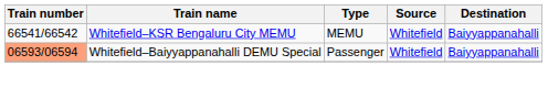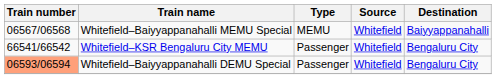+ row: 06567/06568 | Whitefield–Baiyyappanahalli MEMU Special | MEMU | Whitefield | Baiyyappanahalli
Whitefield–KSR Bengaluru City MEMU | Type: MEMU -> Passenger
Whitefield–KSR Bengaluru City MEMU | Destination: Baiyyappanahalli -> Bengaluru City
Whitefield–Baiyyappanahalli DEMU Special | Destination: Baiyyappanahalli -> Bengaluru City
